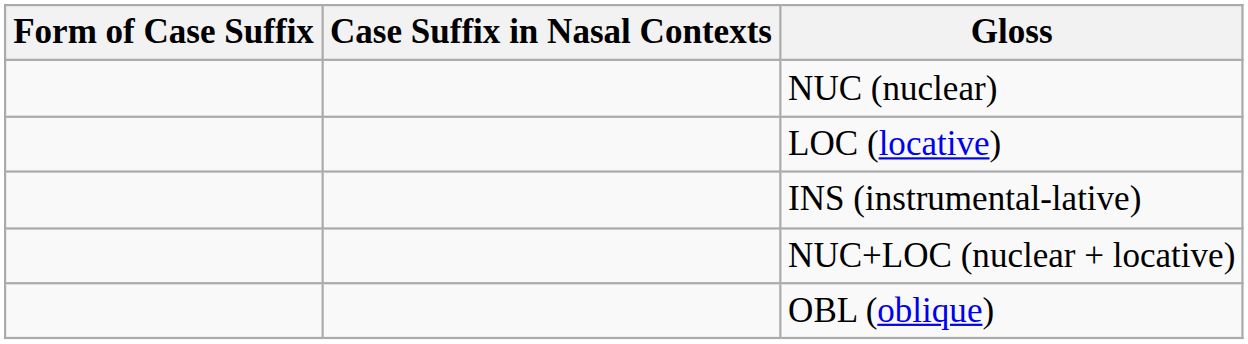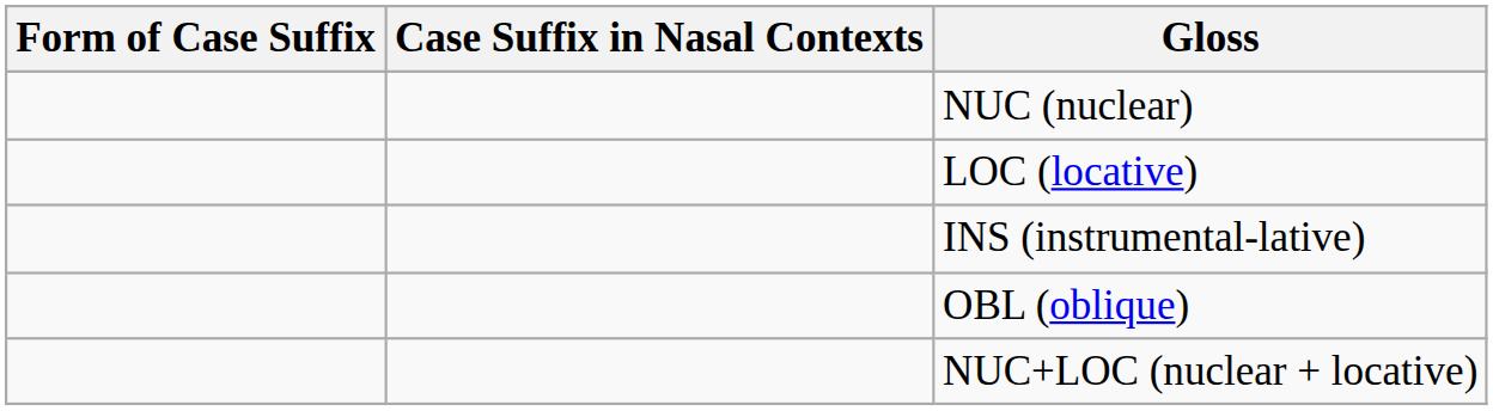rows swapped: OBL (oblique) <-> NUC+LOC (nuclear + locative)
